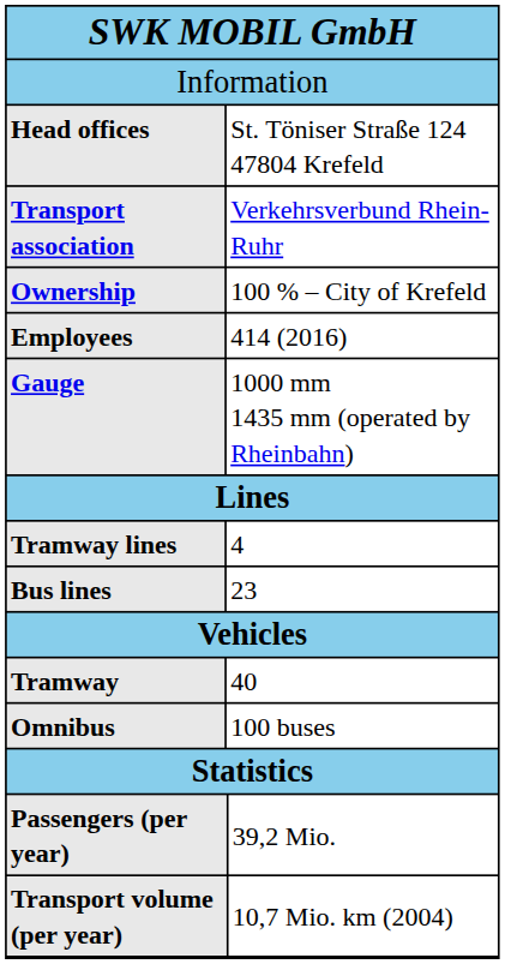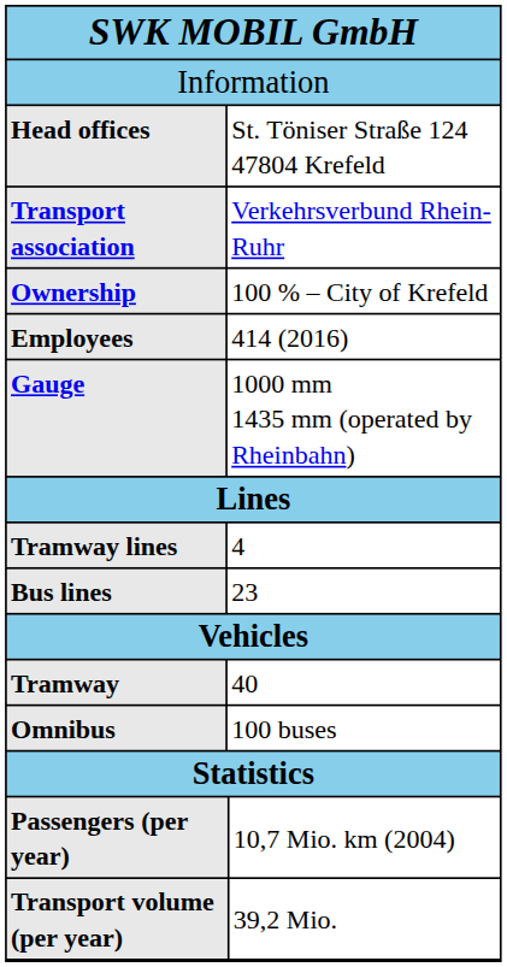Passengers (per year) | column 4: 39,2 Mio. -> 10,7 Mio. km (2004)
Transport volume (per year) | column 4: 10,7 Mio. km (2004) -> 39,2 Mio.
